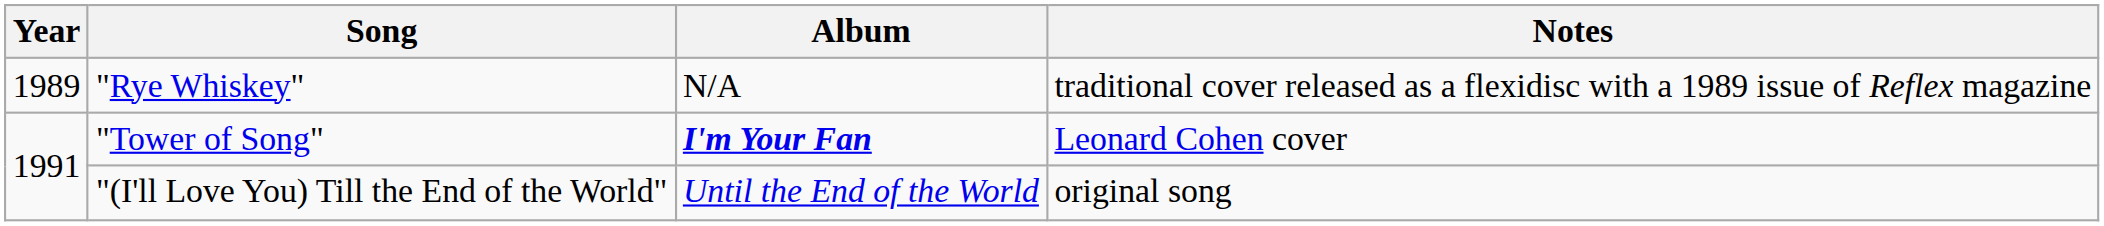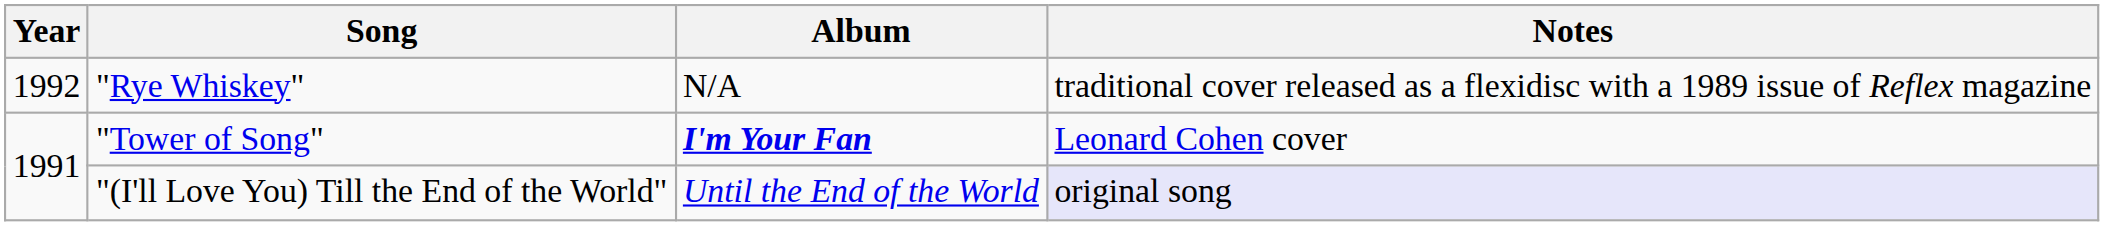"Rye Whiskey" | Year: 1989 -> 1992
"(I'll Love You) Till the End of the World" | Notes: no background -> lavender background
